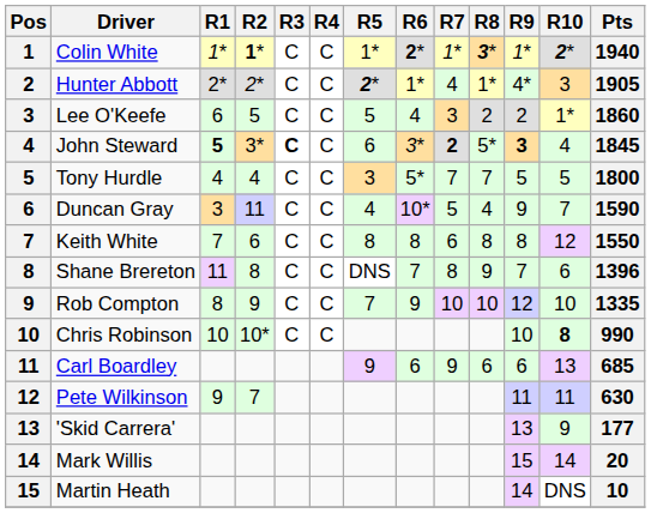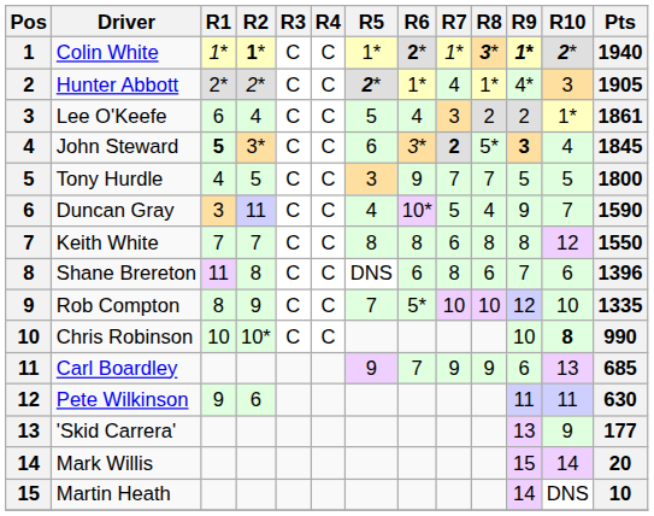Colin White | R9: normal -> bold
Lee O'Keefe | R2: 5 -> 4
Lee O'Keefe | Pts: 1860 -> 1861
John Steward | R3: bold -> normal
Tony Hurdle | R2: 4 -> 5
Tony Hurdle | R6: 5* -> 9
Keith White | R2: 6 -> 7
Shane Brereton | R6: 7 -> 6
Shane Brereton | R8: 9 -> 6
Rob Compton | R6: 9 -> 5*
Carl Boardley | R6: 6 -> 7
Carl Boardley | R8: 6 -> 9
Pete Wilkinson | R2: 7 -> 6
